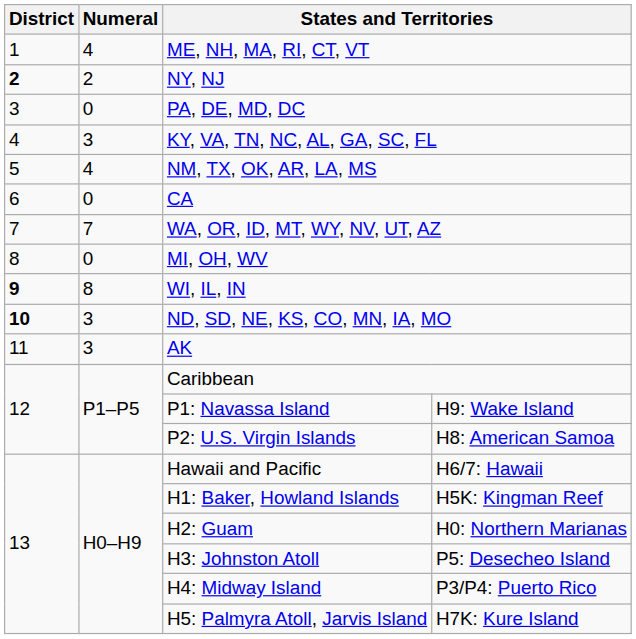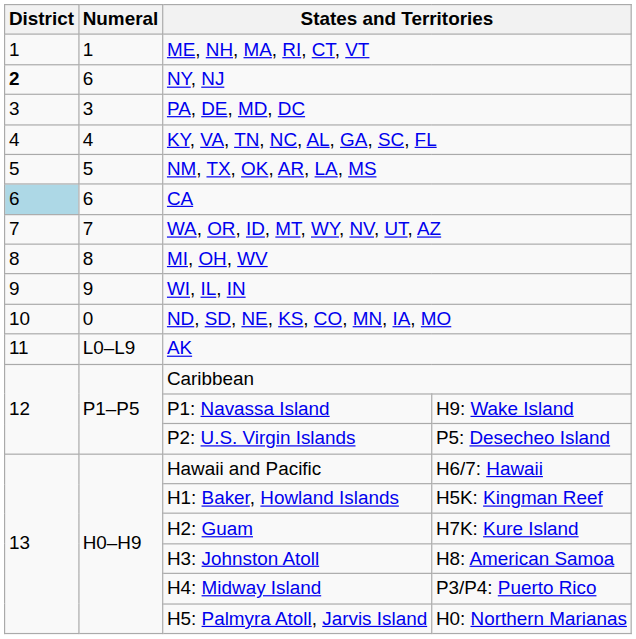ME, NH, MA, RI, CT, VT | Numeral: 4 -> 1
NY, NJ | Numeral: 2 -> 6
PA, DE, MD, DC | Numeral: 0 -> 3
KY, VA, TN, NC, AL, GA, SC, FL | Numeral: 3 -> 4
NM, TX, OK, AR, LA, MS | Numeral: 4 -> 5
CA | District: no background -> lightblue background
CA | Numeral: 0 -> 6
MI, OH, WV | Numeral: 0 -> 8
WI, IL, IN | District: bold -> normal
WI, IL, IN | Numeral: 8 -> 9
ND, SD, NE, KS, CO, MN, IA, MO | District: bold -> normal
ND, SD, NE, KS, CO, MN, IA, MO | Numeral: 3 -> 0
AK | Numeral: 3 -> L0–L9
P2: U.S. Virgin Islands | column 4: H8: American Samoa -> P5: Desecheo Island
H2: Guam | column 4: H0: Northern Marianas -> H7K: Kure Island
H3: Johnston Atoll | column 4: P5: Desecheo Island -> H8: American Samoa
H5: Palmyra Atoll, Jarvis Island | column 4: H7K: Kure Island -> H0: Northern Marianas
